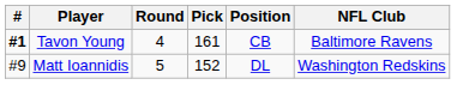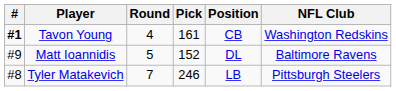Tavon Young | NFL Club: Baltimore Ravens -> Washington Redskins
Matt Ioannidis | NFL Club: Washington Redskins -> Baltimore Ravens
+ row: #8 | Tyler Matakevich | 7 | 246 | LB | Pittsburgh Steelers
